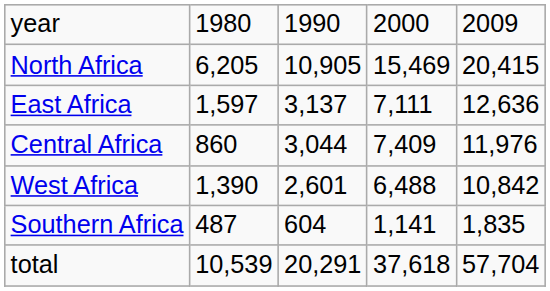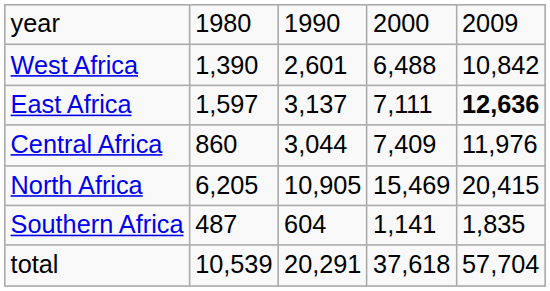rows swapped: North Africa <-> West Africa
East Africa | column 5: normal -> bold
